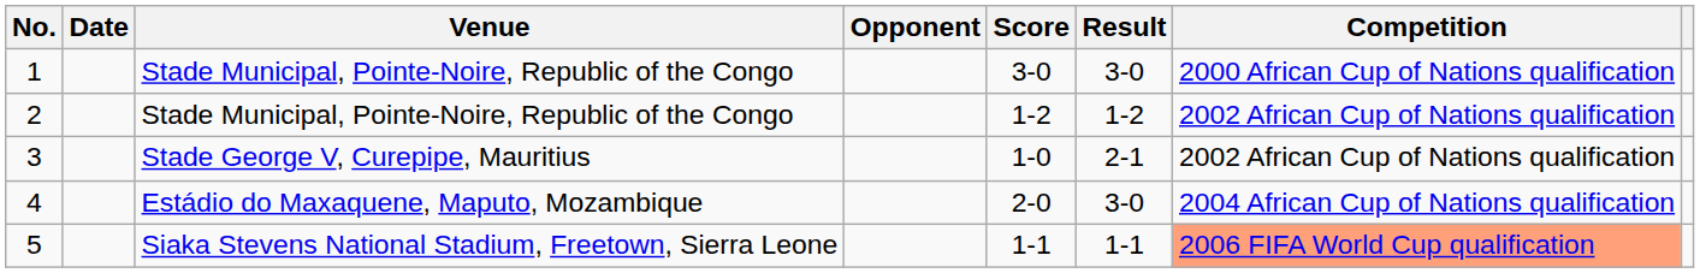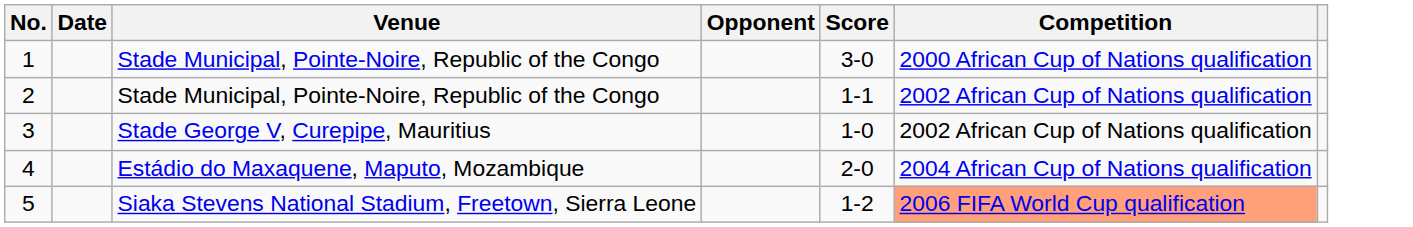- column: Result | 3-0 | 1-2 | 2-1 | 3-0 | 1-1
2 | Score: 1-2 -> 1-1
5 | Score: 1-1 -> 1-2
